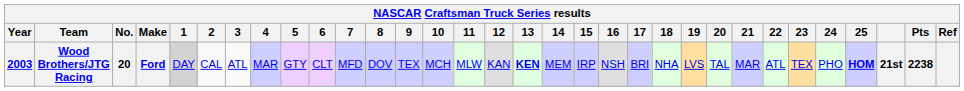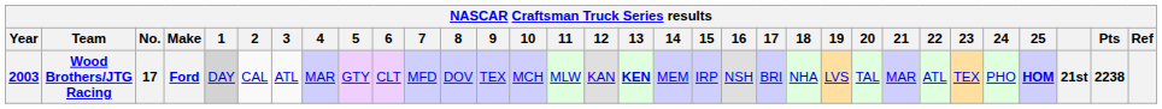Wood Brothers/JTG Racing | No.: 20 -> 17
